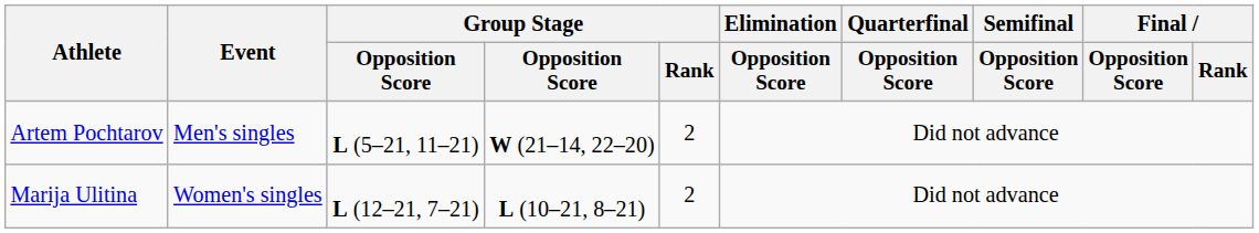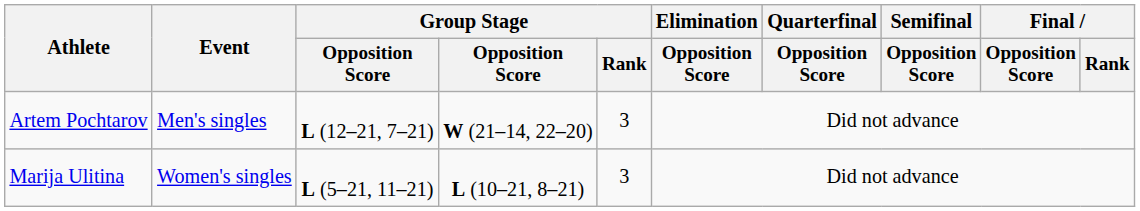Artem Pochtarov | column 3: L (5–21, 11–21) -> L (12–21, 7–21)
Artem Pochtarov | Group Stage / Rank: 2 -> 3
Marija Ulitina | column 3: L (12–21, 7–21) -> L (5–21, 11–21)
Marija Ulitina | Group Stage / Rank: 2 -> 3
